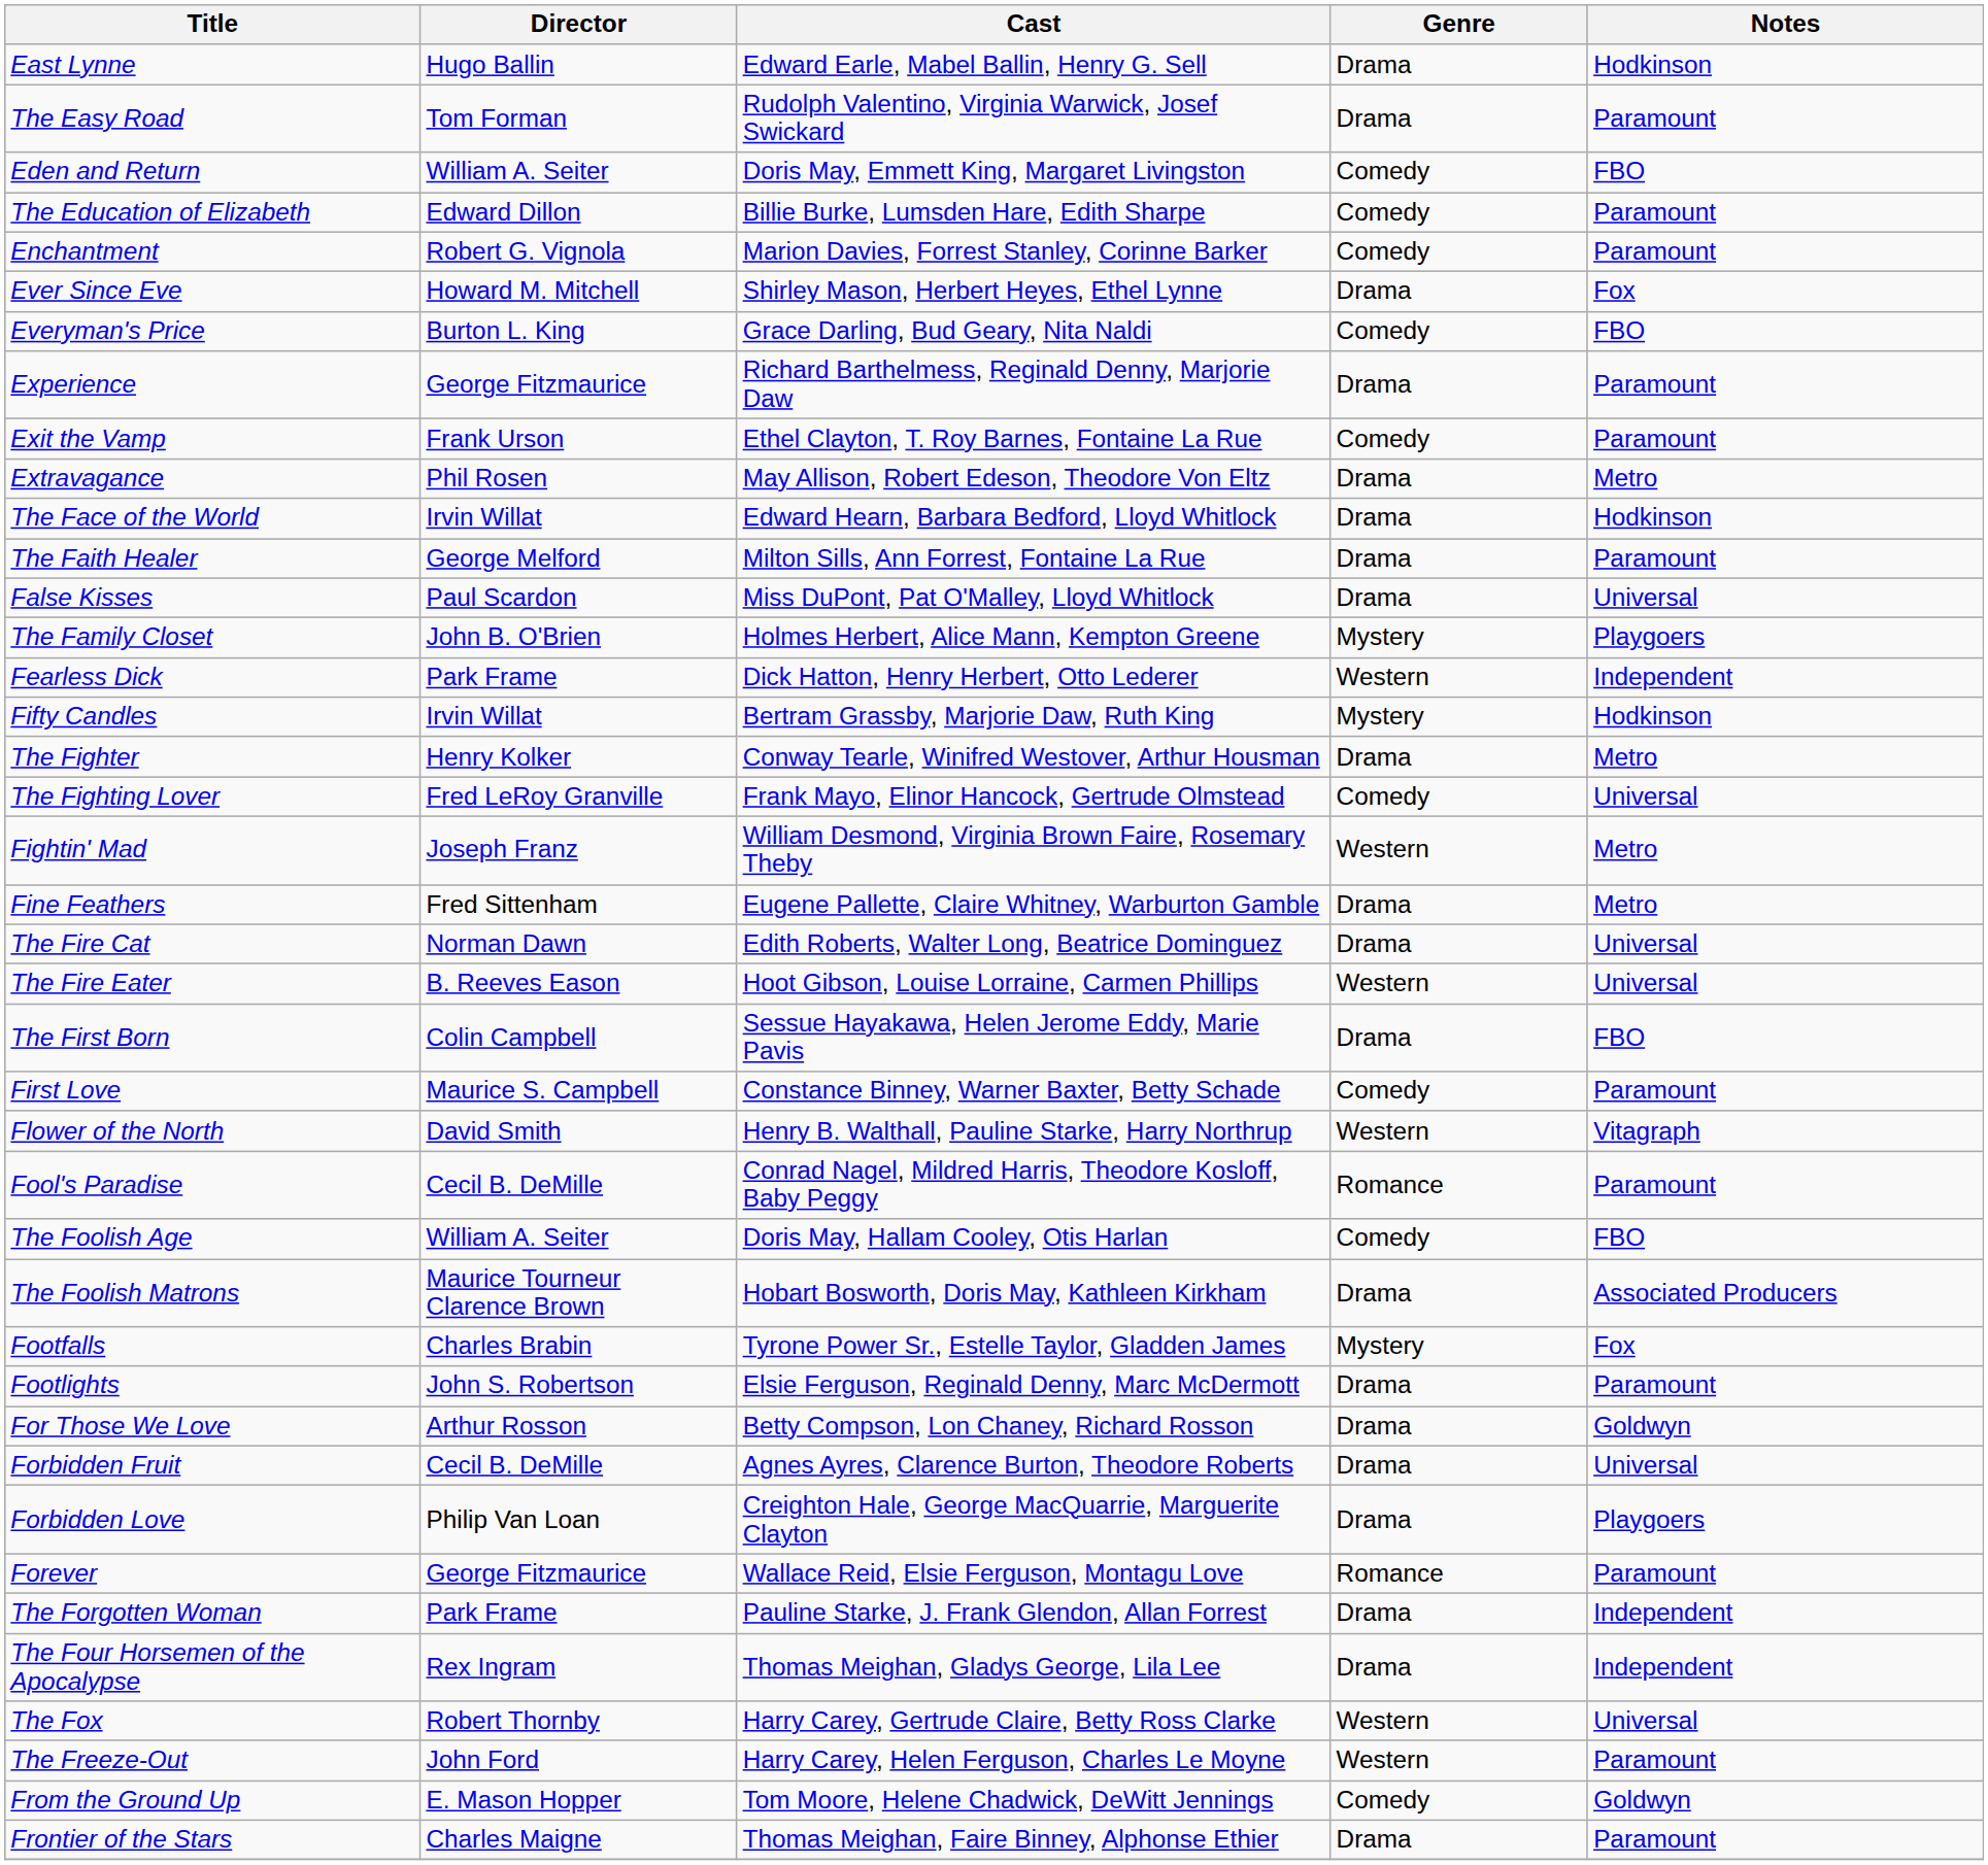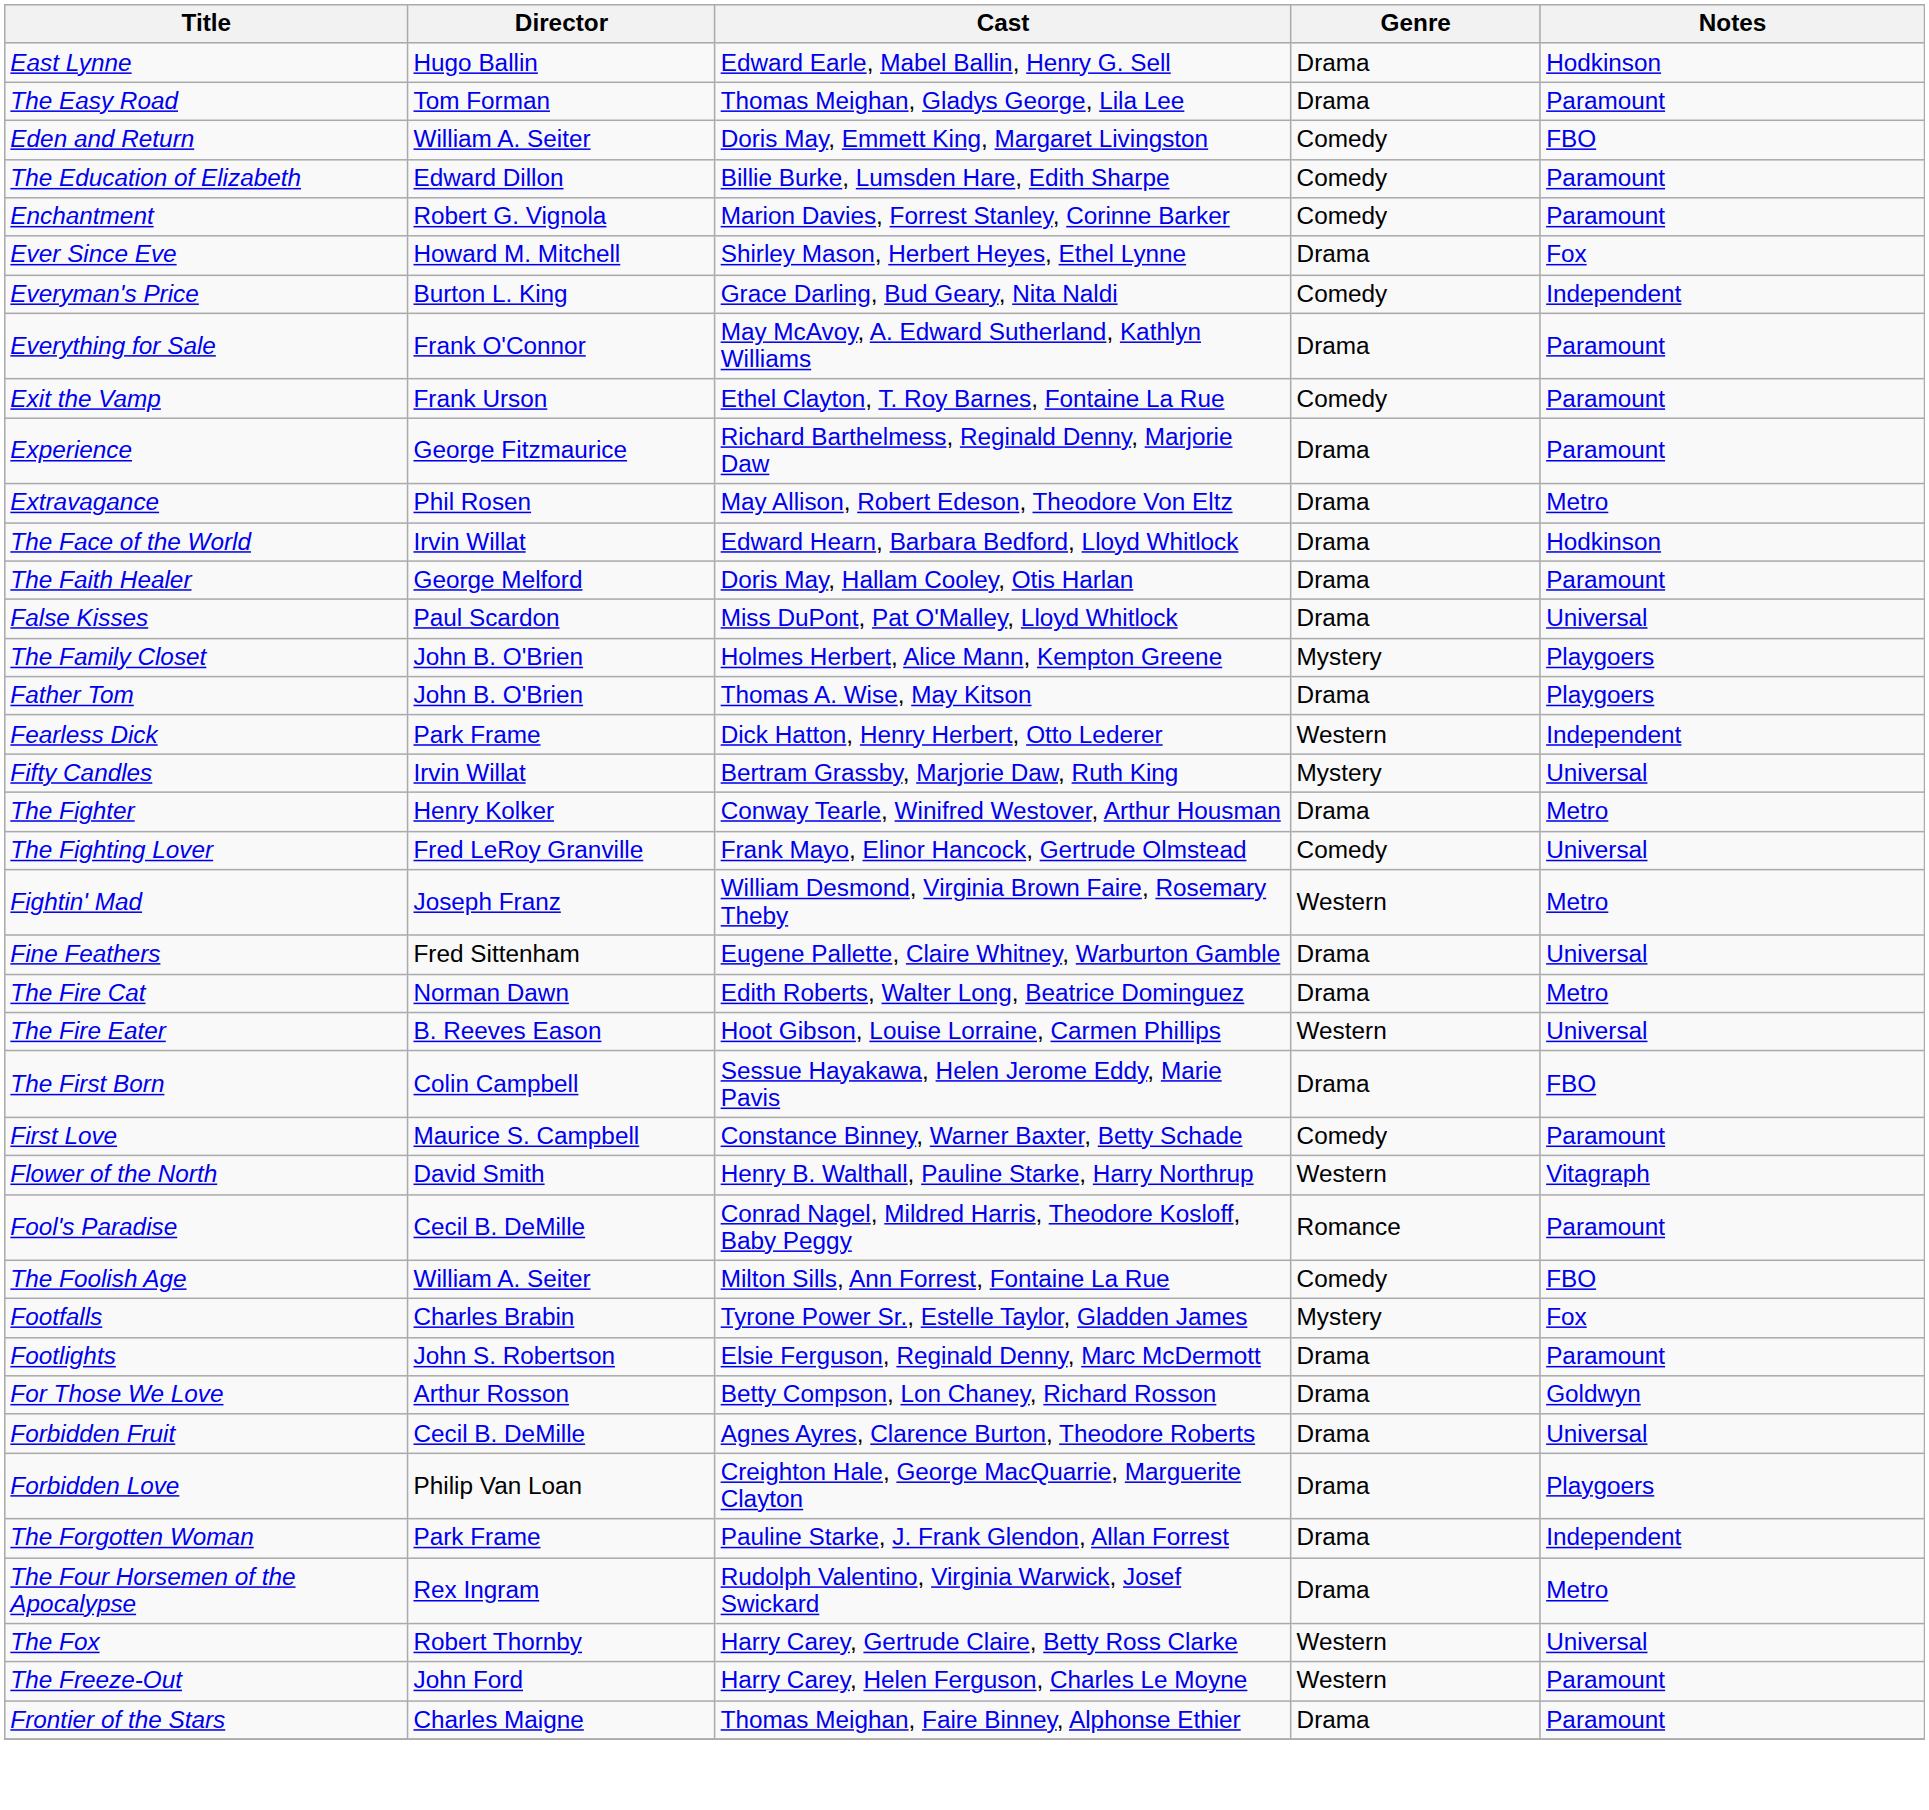The Easy Road | Cast: Rudolph Valentino, Virginia Warwick, Josef Swickard -> Thomas Meighan, Gladys George, Lila Lee
Everyman's Price | Notes: FBO -> Independent
+ row: Everything for Sale | Frank O'Connor | May McAvoy, A. Edward Sutherland, Kathlyn Williams | Drama | Paramount
rows swapped: Exit the Vamp <-> Experience
The Faith Healer | Cast: Milton Sills, Ann Forrest, Fontaine La Rue -> Doris May, Hallam Cooley, Otis Harlan
+ row: Father Tom | John B. O'Brien | Thomas A. Wise, May Kitson | Drama | Playgoers
Fifty Candles | Notes: Hodkinson -> Universal
Fine Feathers | Notes: Metro -> Universal
The Fire Cat | Notes: Universal -> Metro
The Foolish Age | Cast: Doris May, Hallam Cooley, Otis Harlan -> Milton Sills, Ann Forrest, Fontaine La Rue
- row: The Foolish Matrons | Maurice Tourneur Clarence Brown | Hobart Bosworth, Doris May, Kathleen Kirkham | Drama | Associated Producers
- row: Forever | George Fitzmaurice | Wallace Reid, Elsie Ferguson, Montagu Love | Romance | Paramount
The Four Horsemen of the Apocalypse | Cast: Thomas Meighan, Gladys George, Lila Lee -> Rudolph Valentino, Virginia Warwick, Josef Swickard
The Four Horsemen of the Apocalypse | Notes: Independent -> Metro
- row: From the Ground Up | E. Mason Hopper | Tom Moore, Helene Chadwick, DeWitt Jennings | Comedy | Goldwyn
